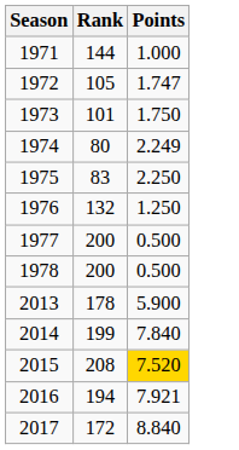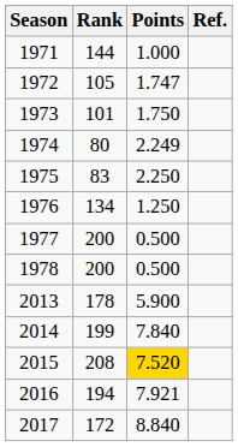+ column: Ref.
1976 | Rank: 132 -> 134
